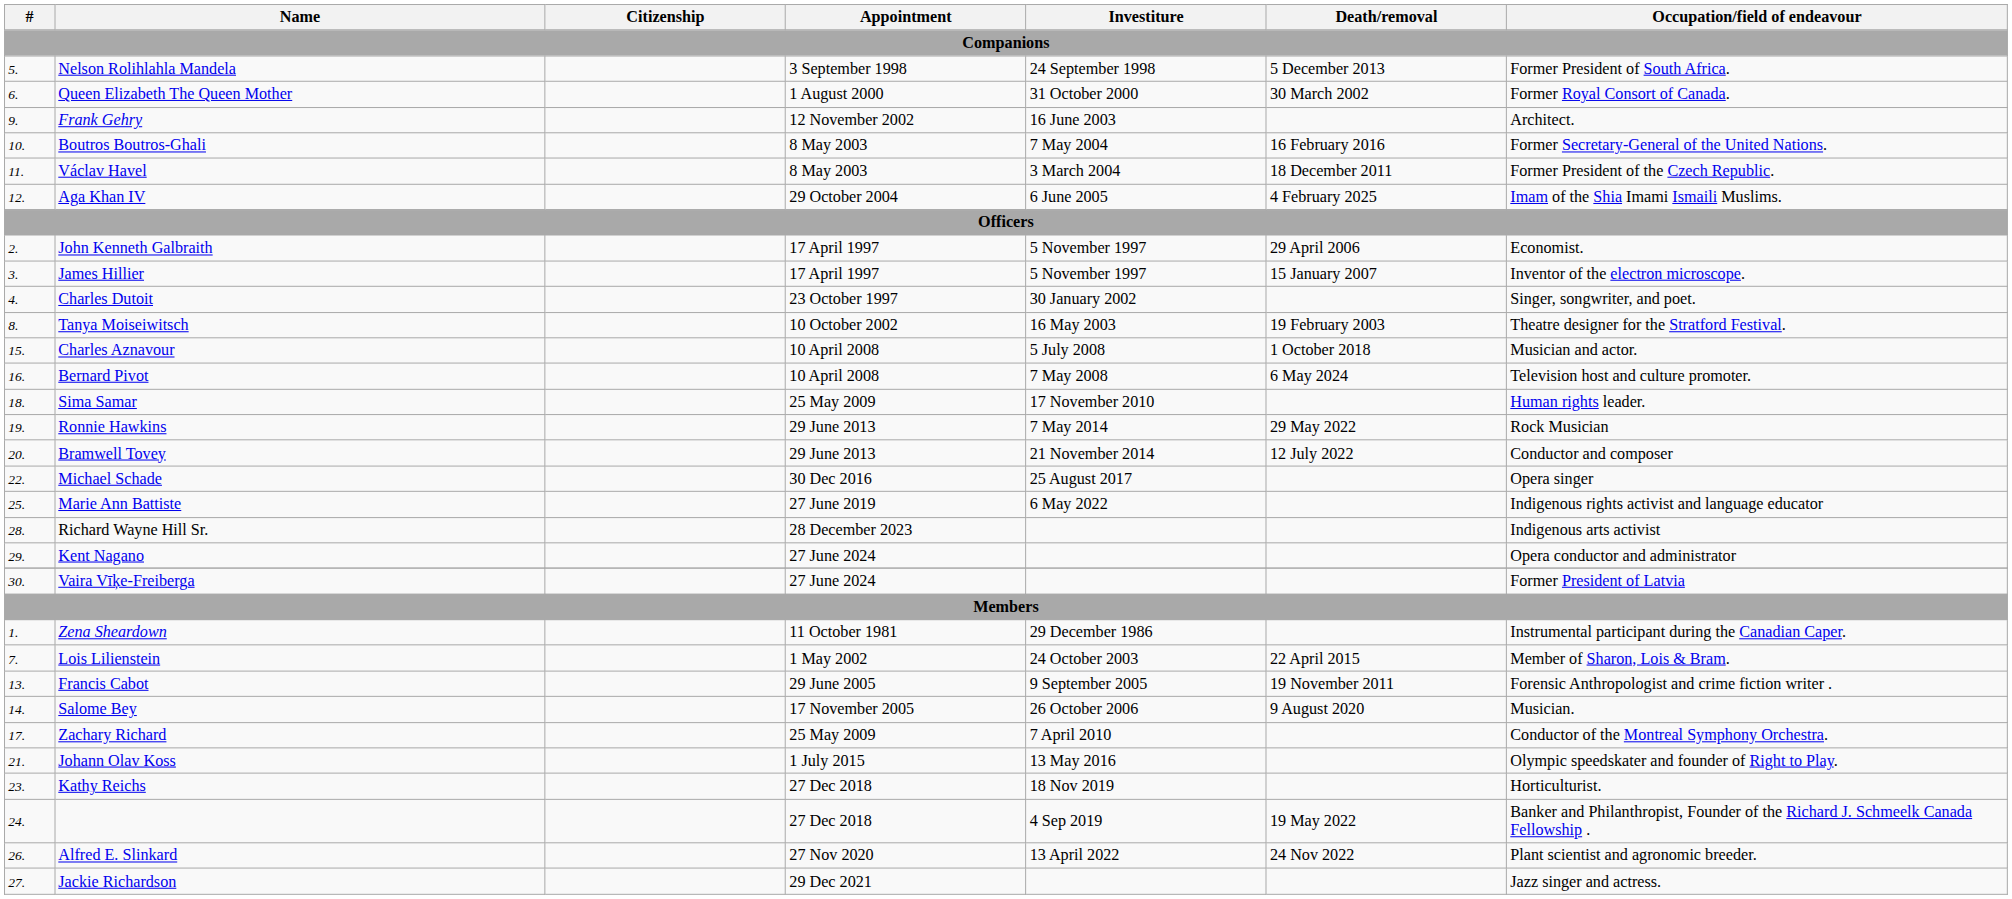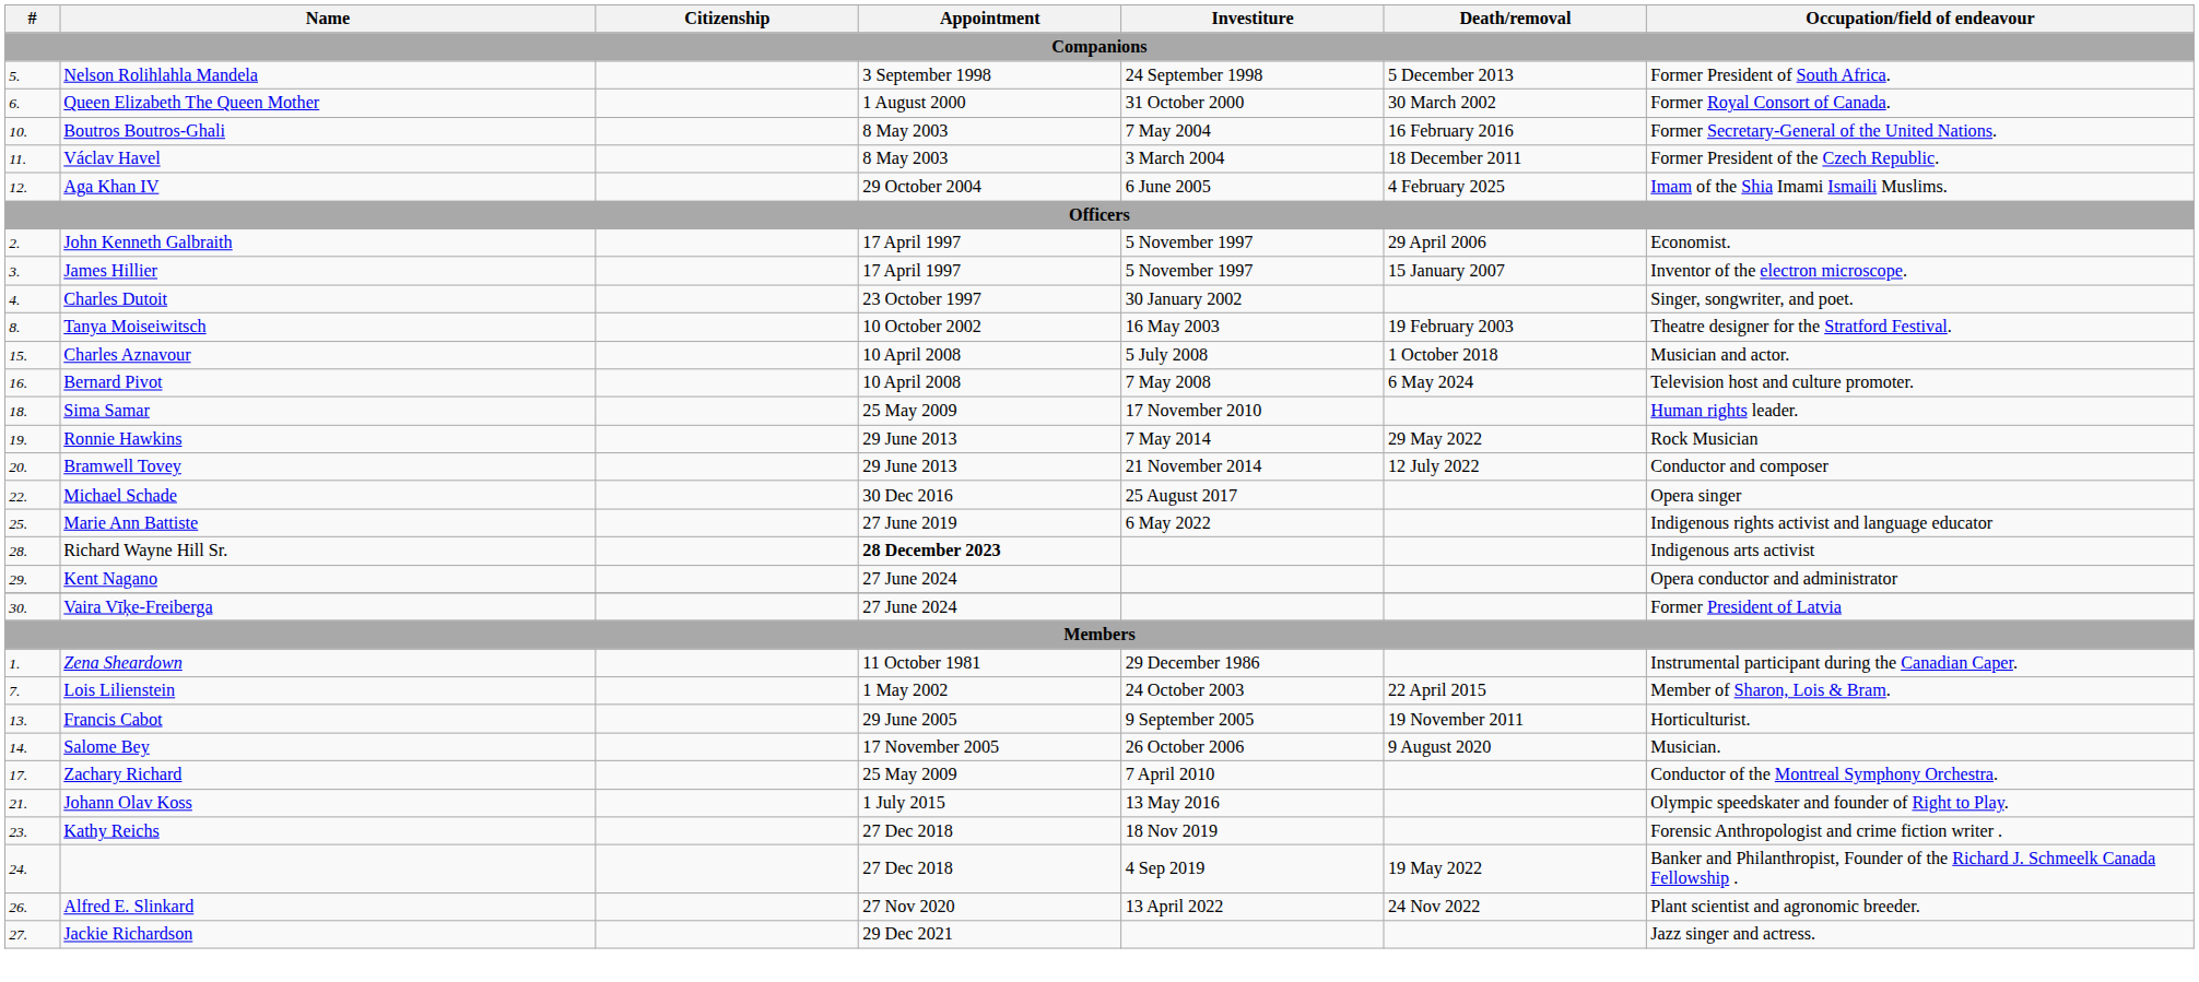- row: 9. | Frank Gehry | 12 November 2002 | 16 June 2003 | Architect.
Richard Wayne Hill Sr. | Appointment: normal -> bold
Francis Cabot | Occupation/field of endeavour: Forensic Anthropologist and crime fiction writer . -> Horticulturist.
Kathy Reichs | Occupation/field of endeavour: Horticulturist. -> Forensic Anthropologist and crime fiction writer .
